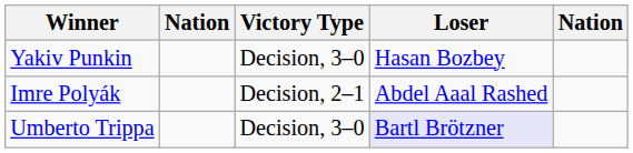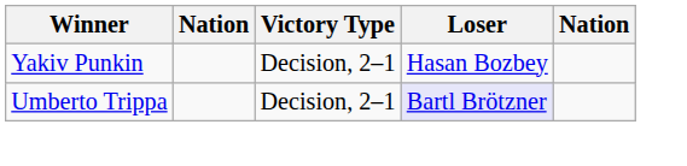Yakiv Punkin | Victory Type: Decision, 3–0 -> Decision, 2–1
- row: Imre Polyák | Decision, 2–1 | Abdel Aaal Rashed
Umberto Trippa | Victory Type: Decision, 3–0 -> Decision, 2–1
